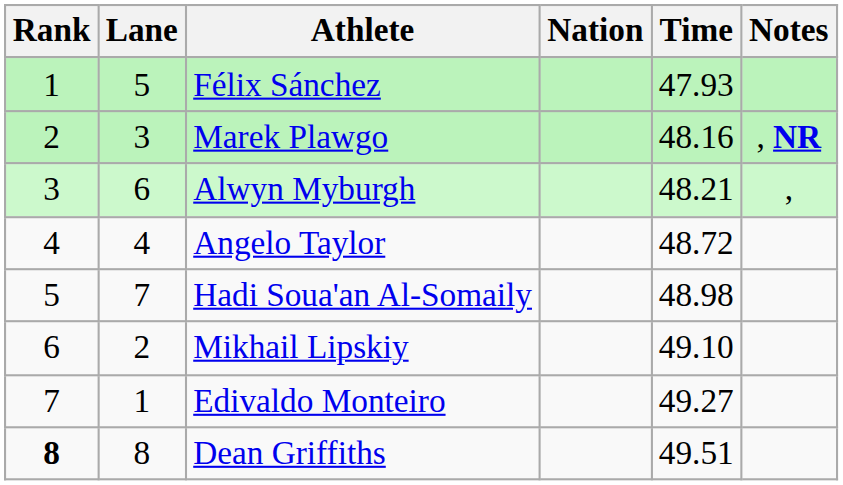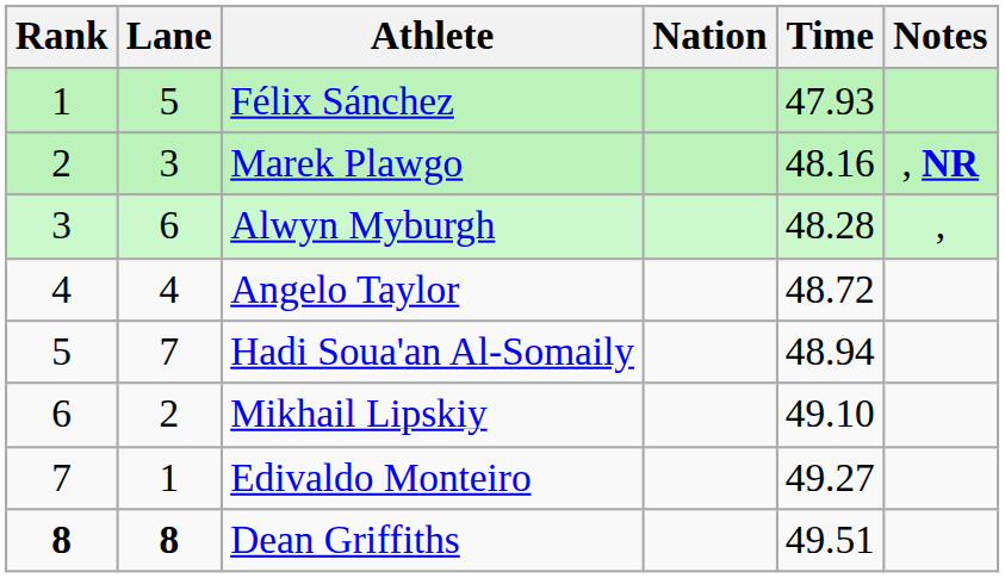Alwyn Myburgh | Time: 48.21 -> 48.28
Hadi Soua'an Al-Somaily | Time: 48.98 -> 48.94
Dean Griffiths | Lane: normal -> bold
